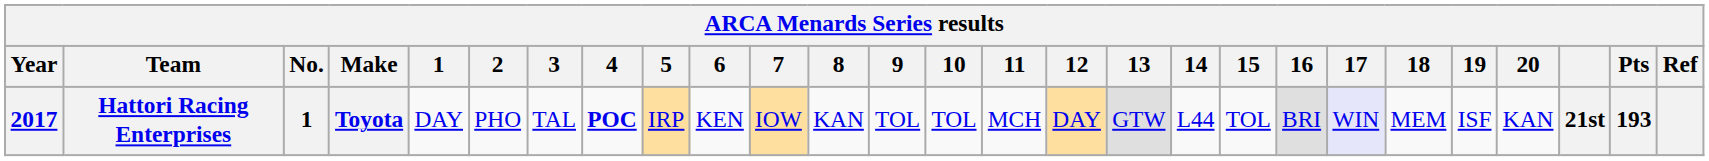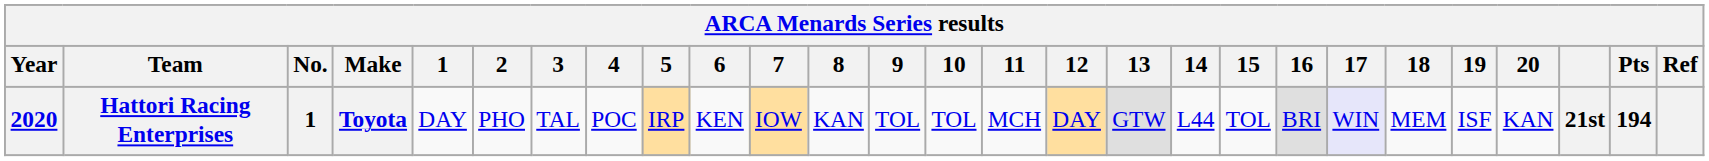Hattori Racing Enterprises | Year: 2017 -> 2020
Hattori Racing Enterprises | 4: bold -> normal
Hattori Racing Enterprises | Pts: 193 -> 194
